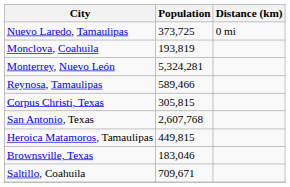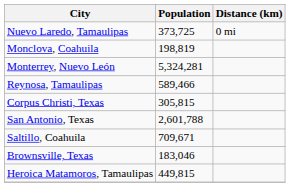Monclova, Coahuila | Population: 193,819 -> 198,819
San Antonio, Texas | Population: 2,607,768 -> 2,601,788
rows swapped: Heroica Matamoros, Tamaulipas <-> Saltillo, Coahuila
